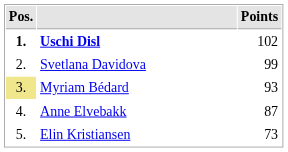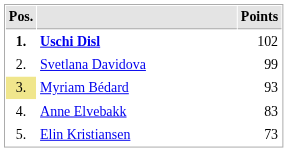Anne Elvebakk | Points: 87 -> 83
